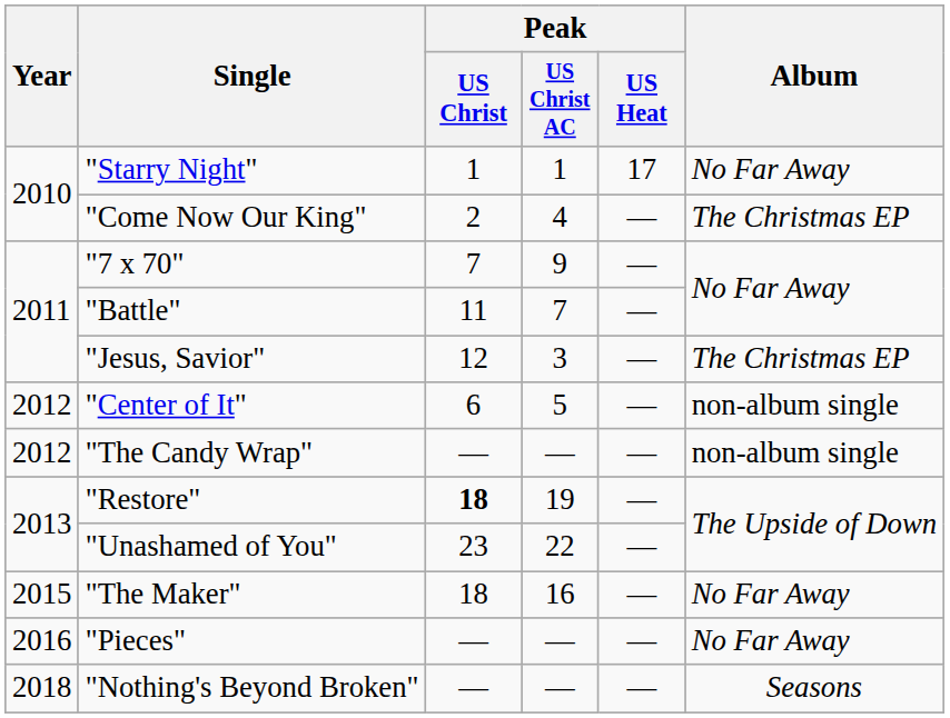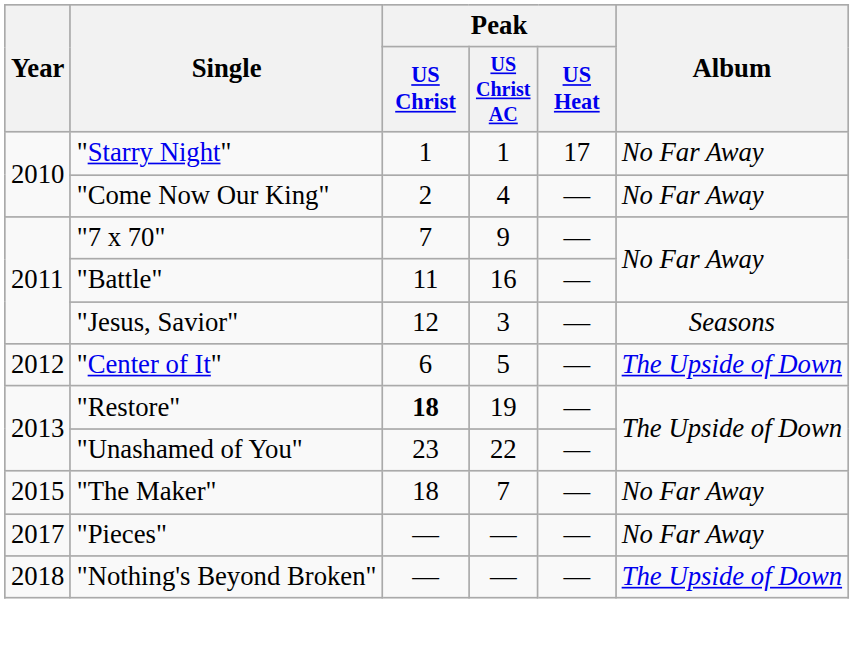"Come Now Our King" | Album: The Christmas EP -> No Far Away
"Battle" | Peak / US Christ AC: 7 -> 16
"Jesus, Savior" | Album: The Christmas EP -> Seasons
"Center of It" | Album: non-album single -> The Upside of Down
- row: 2012 | "The Candy Wrap" | — | — | — | non-album single
"The Maker" | Peak / US Christ AC: 16 -> 7
"Pieces" | Year: 2016 -> 2017
"Nothing's Beyond Broken" | Album: Seasons -> The Upside of Down
